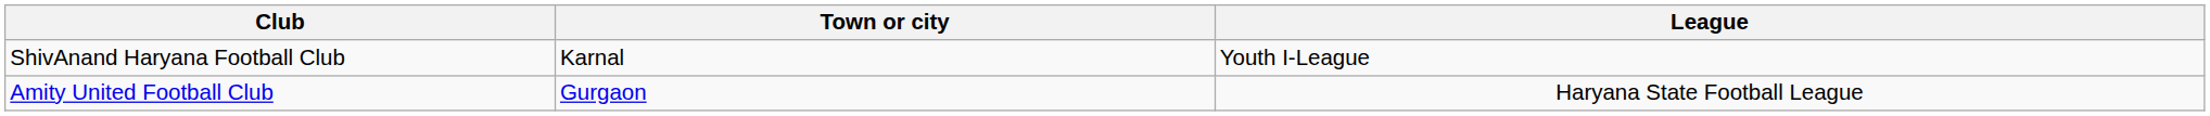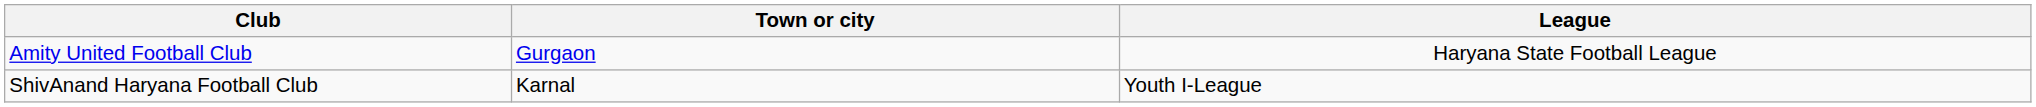rows swapped: ShivAnand Haryana Football Club <-> Amity United Football Club
